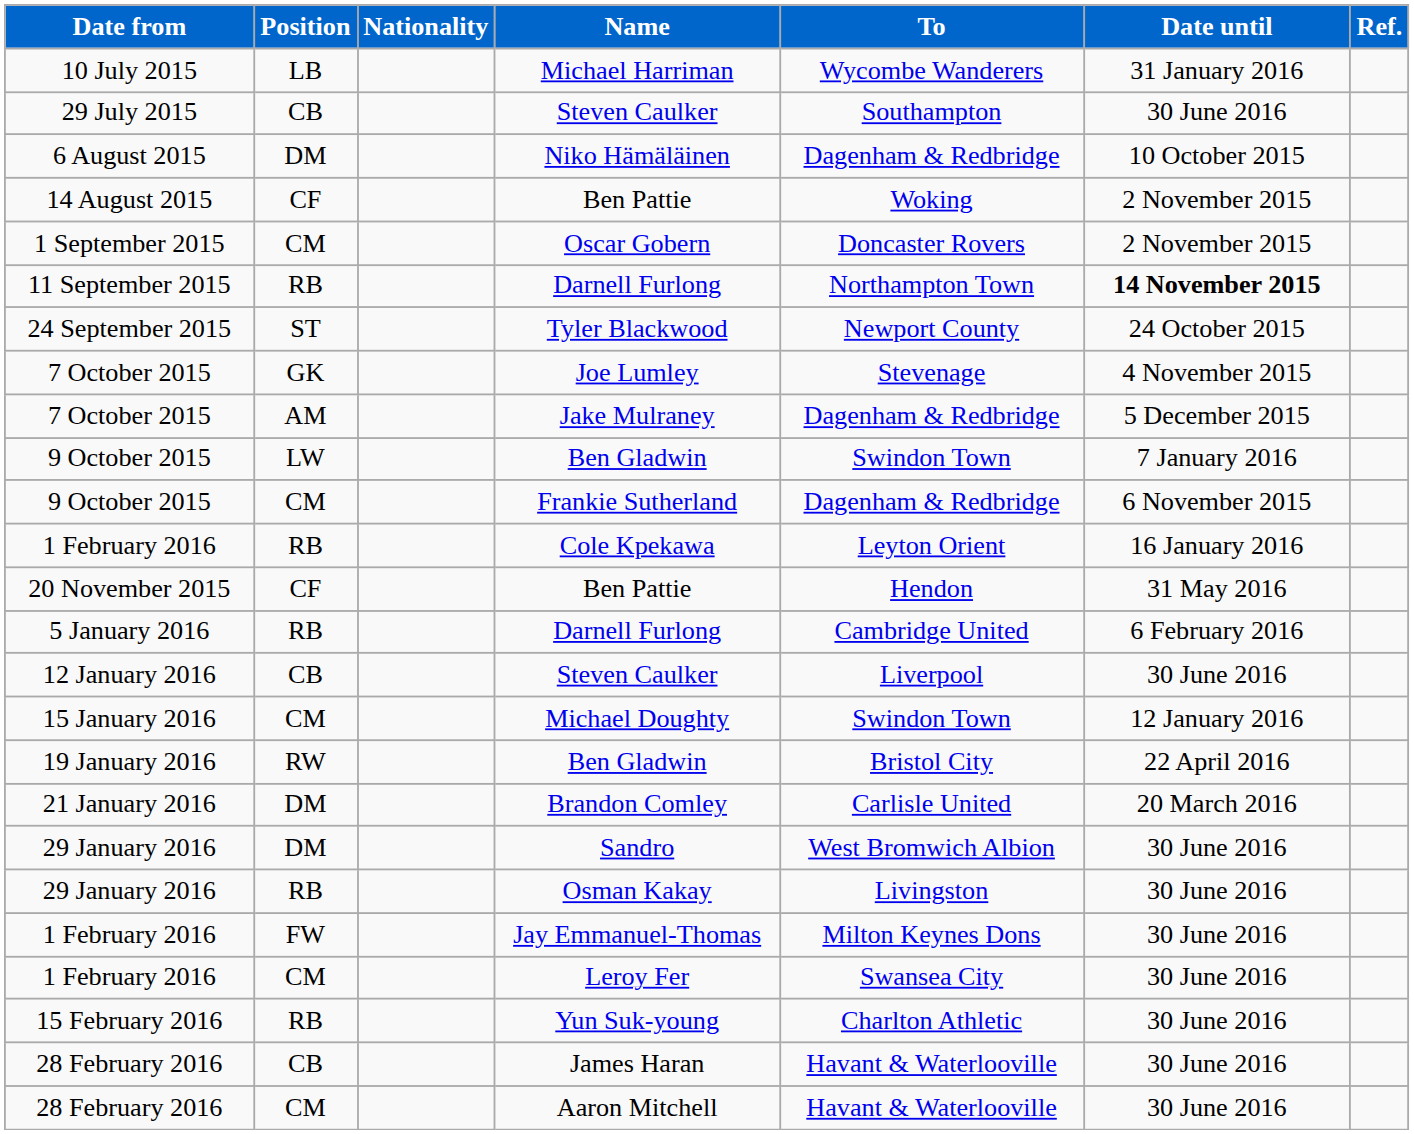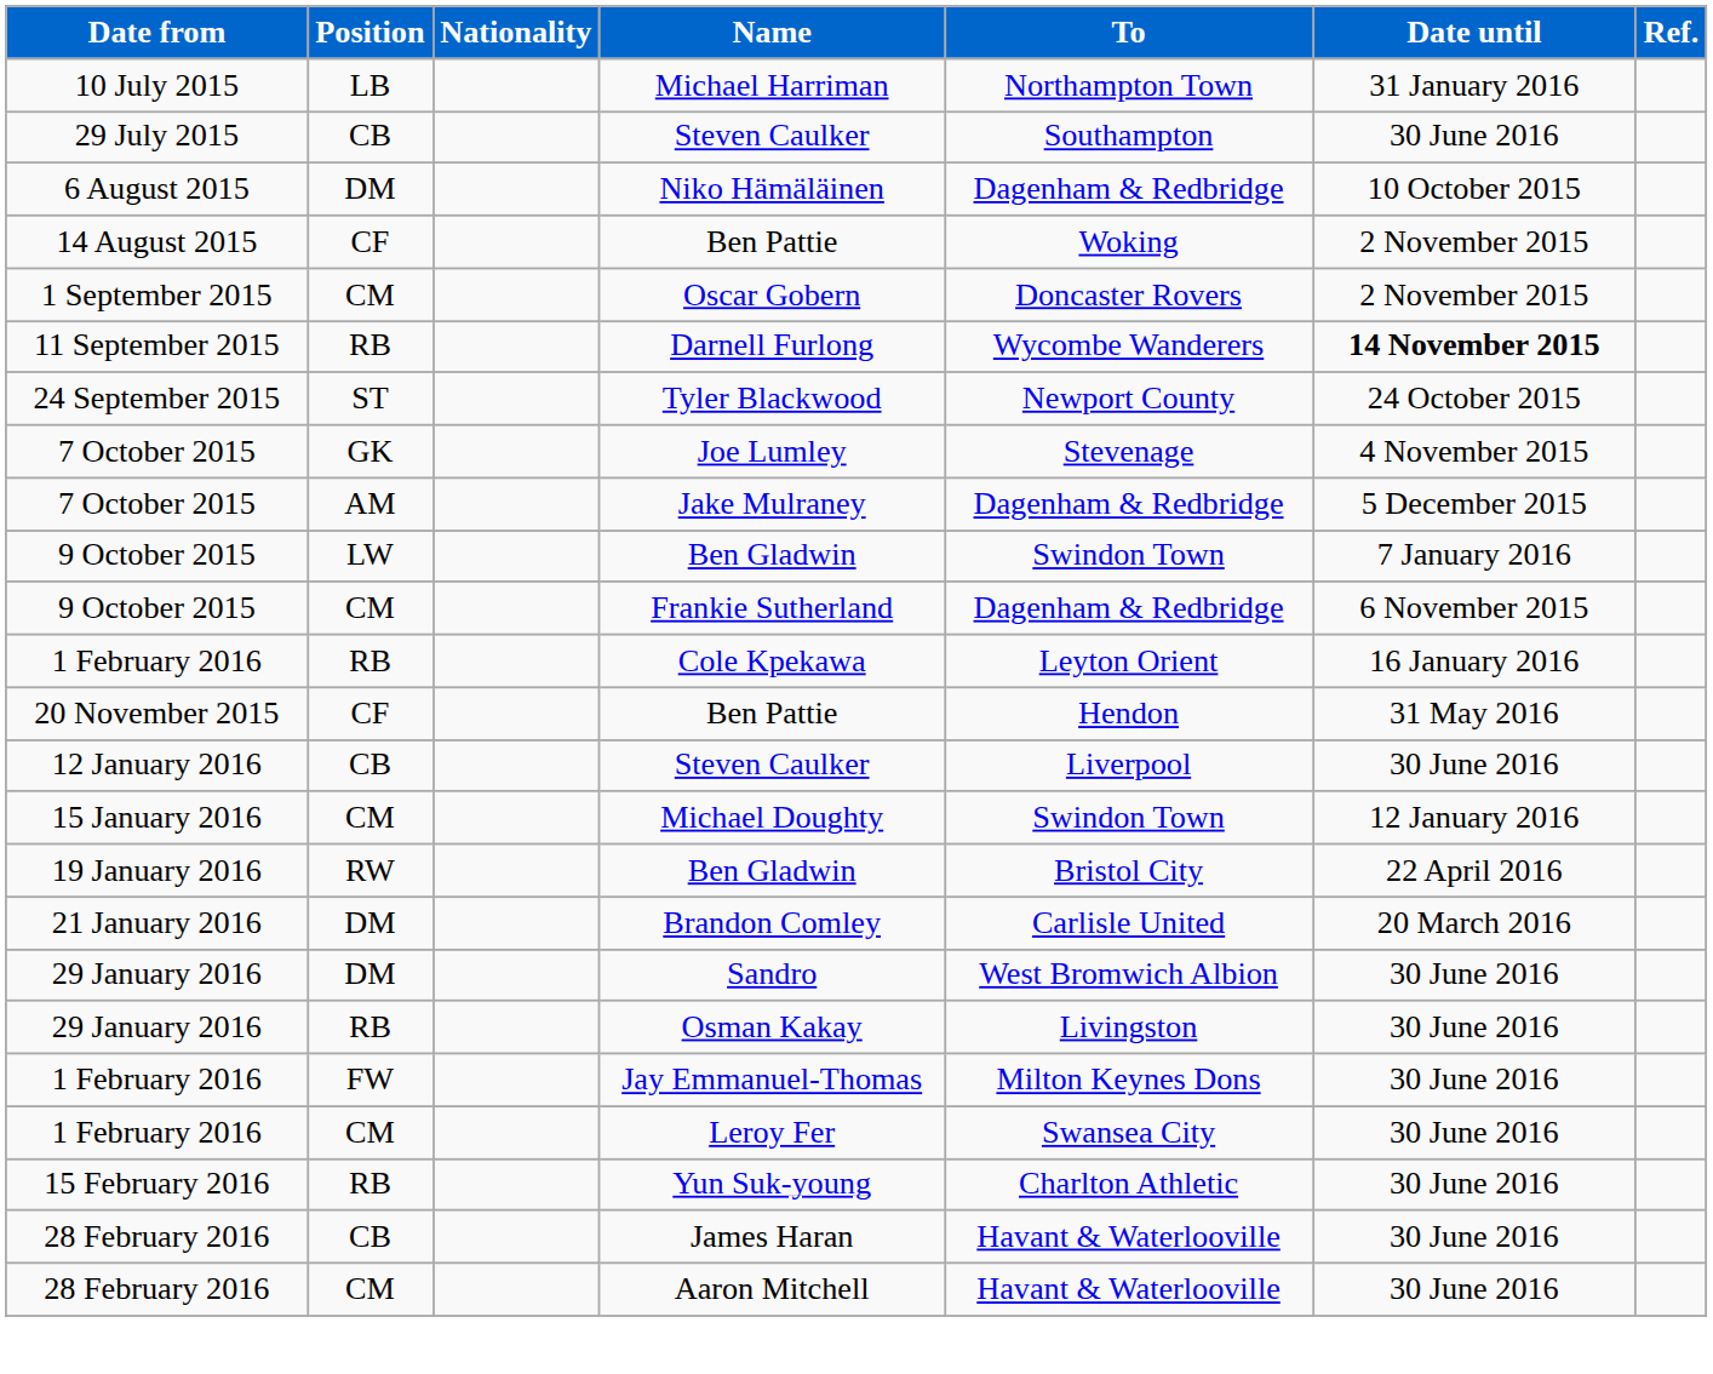Michael Harriman | To: Wycombe Wanderers -> Northampton Town
11 September 2015 / Darnell Furlong | To: Northampton Town -> Wycombe Wanderers
- row: 5 January 2016 | RB | Darnell Furlong | Cambridge United | 6 February 2016
